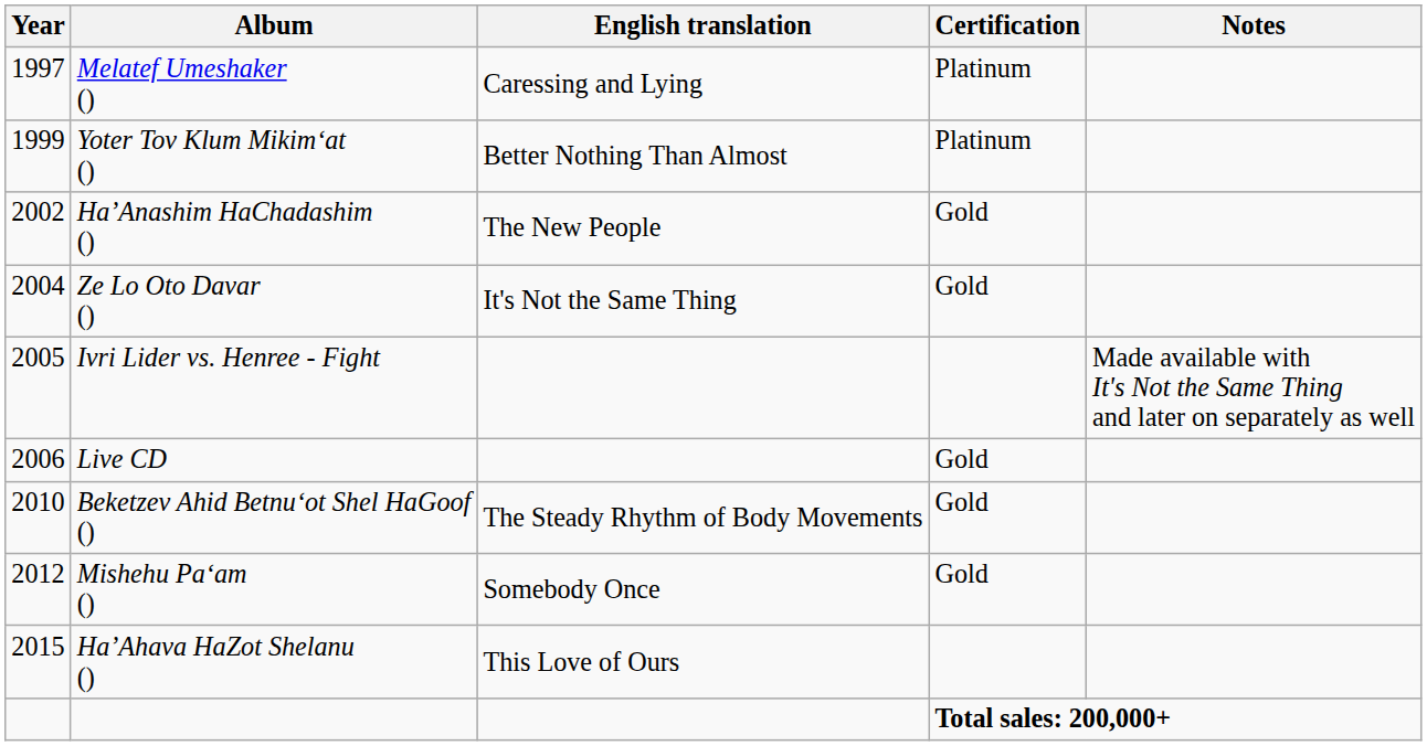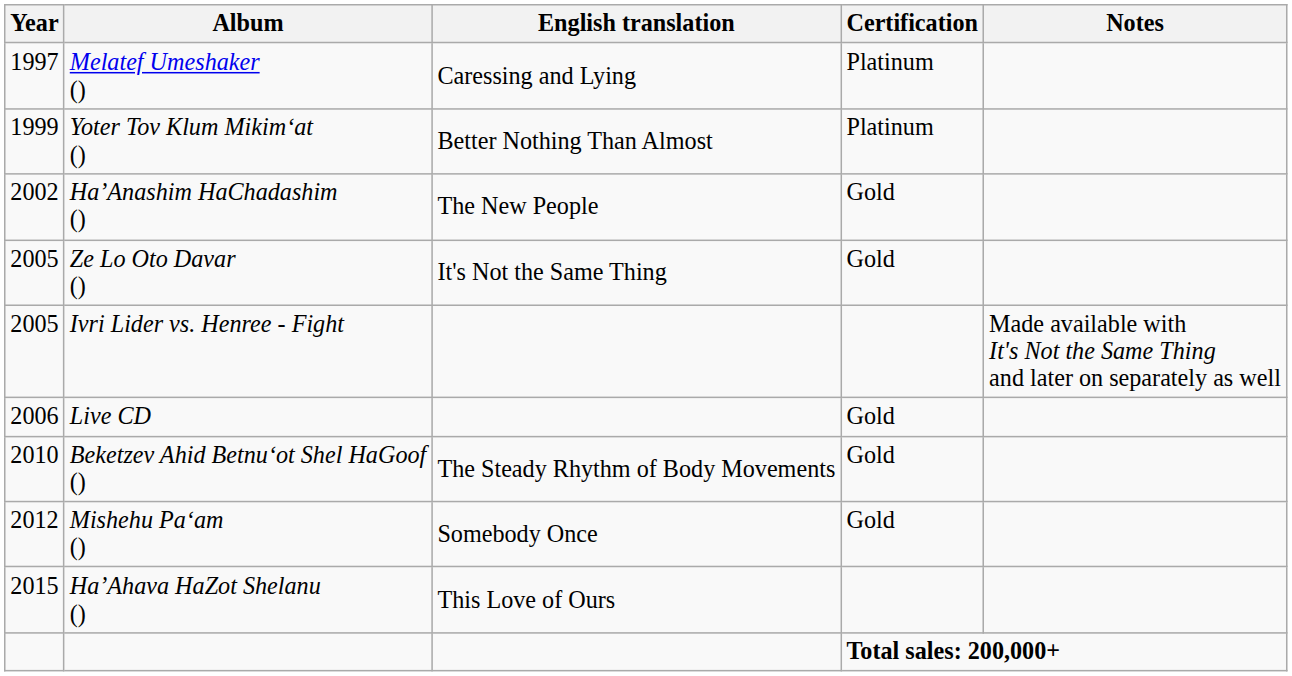Ze Lo Oto Davar () | Year: 2004 -> 2005
